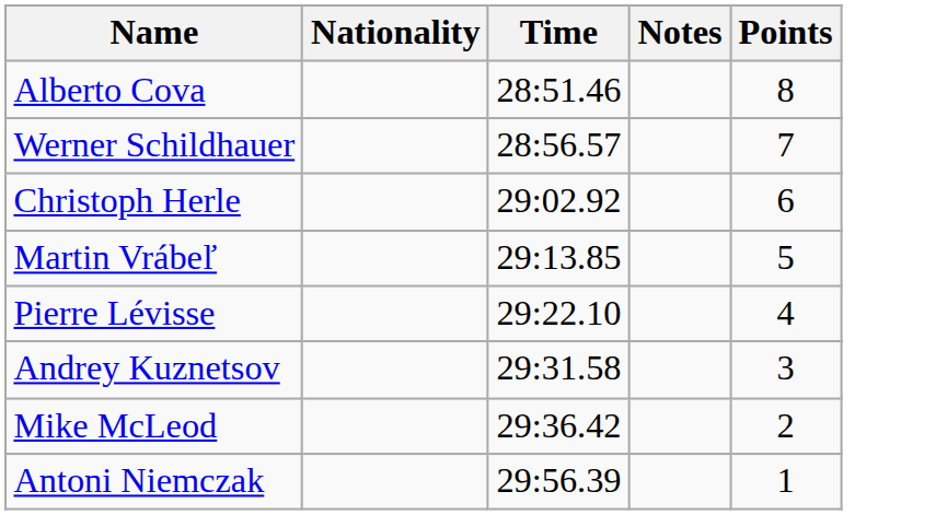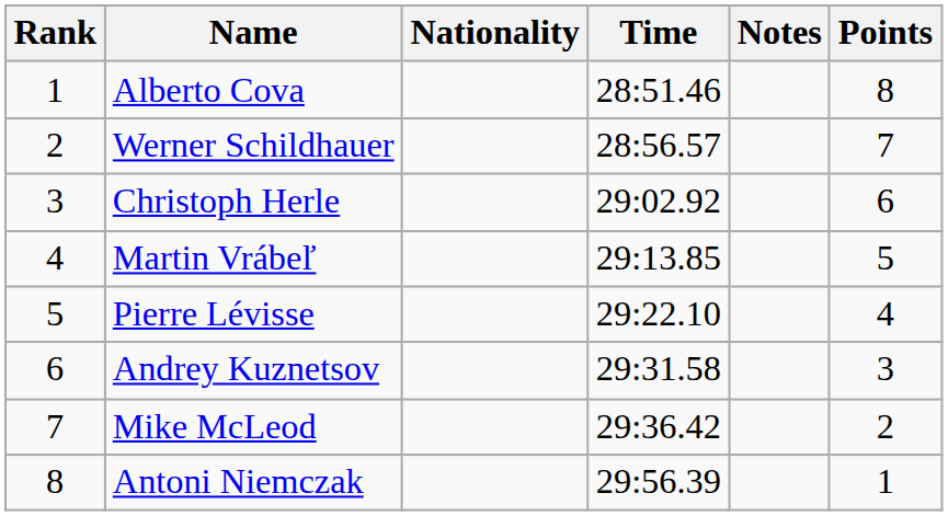+ column: Rank | 1 | 2 | 3 | 4 | 5 | 6 | 7 | 8
